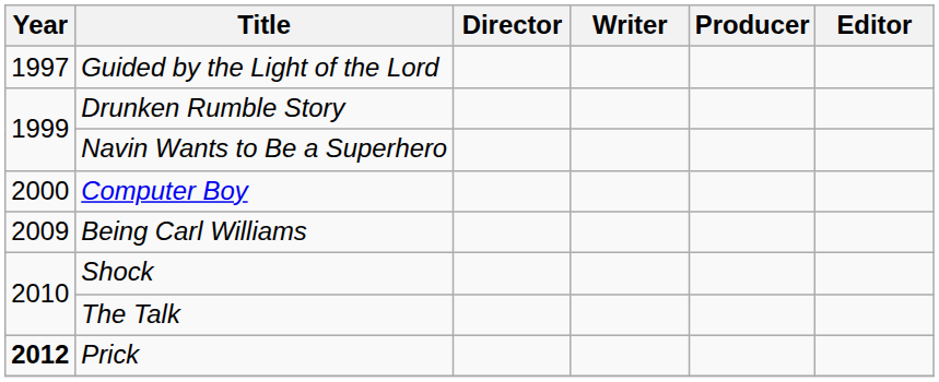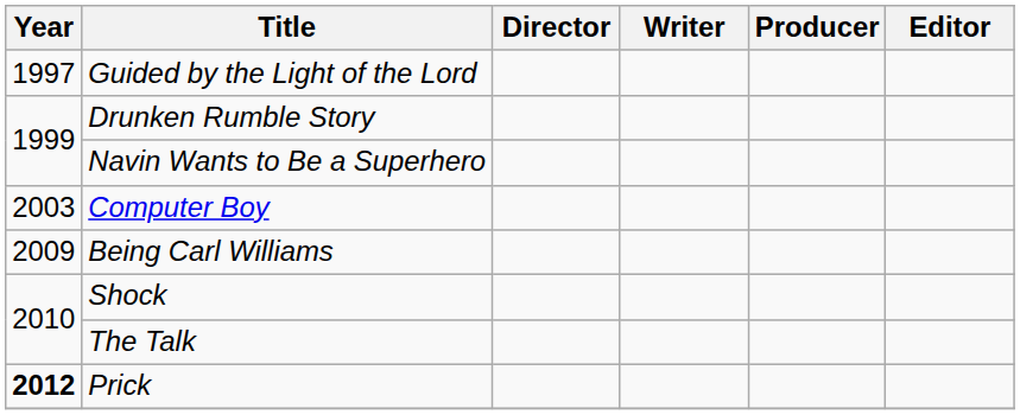Computer Boy | Year: 2000 -> 2003
